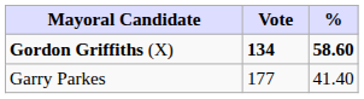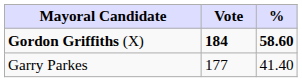Gordon Griffiths (X) | Vote: 134 -> 184
